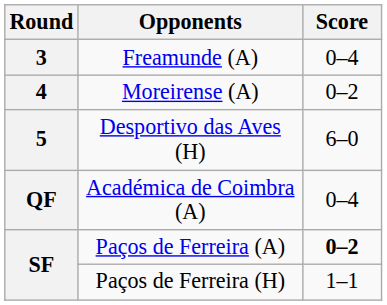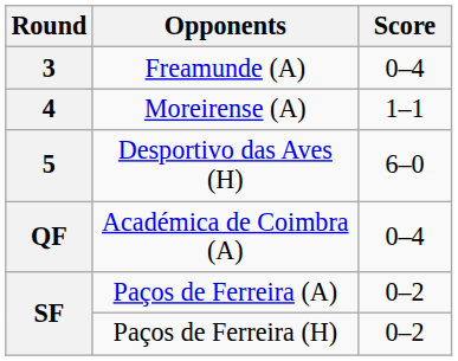Moreirense (A) | Score: 0–2 -> 1–1
Paços de Ferreira (A) | Score: bold -> normal
Paços de Ferreira (H) | Score: 1–1 -> 0–2
